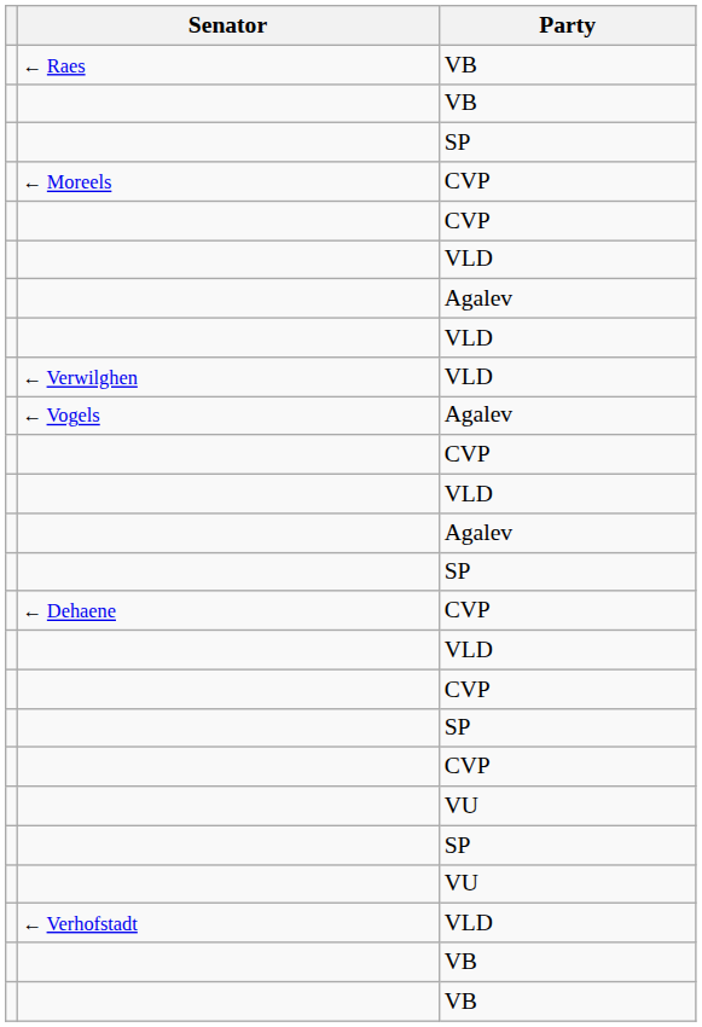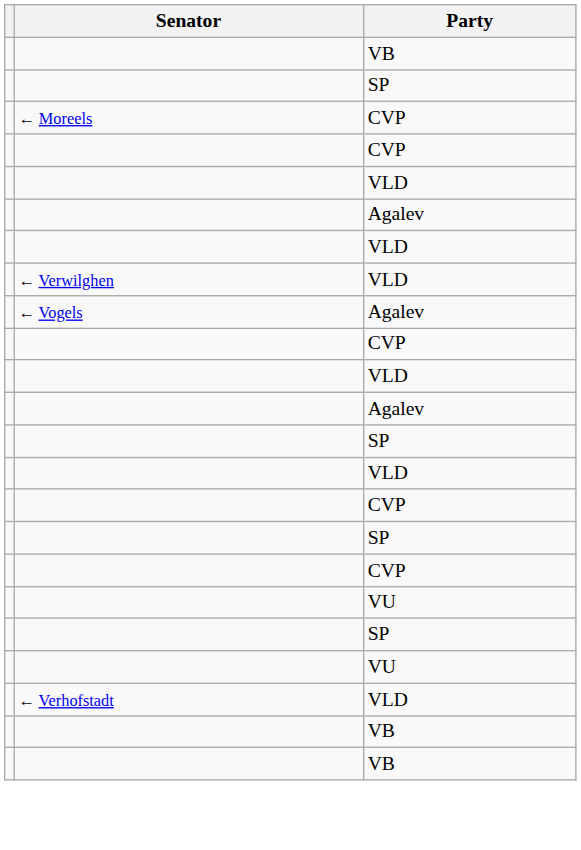- row: ← Raes | VB
- row: ← Dehaene | CVP
